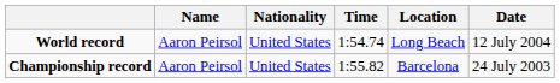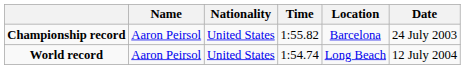rows swapped: World record <-> Championship record
